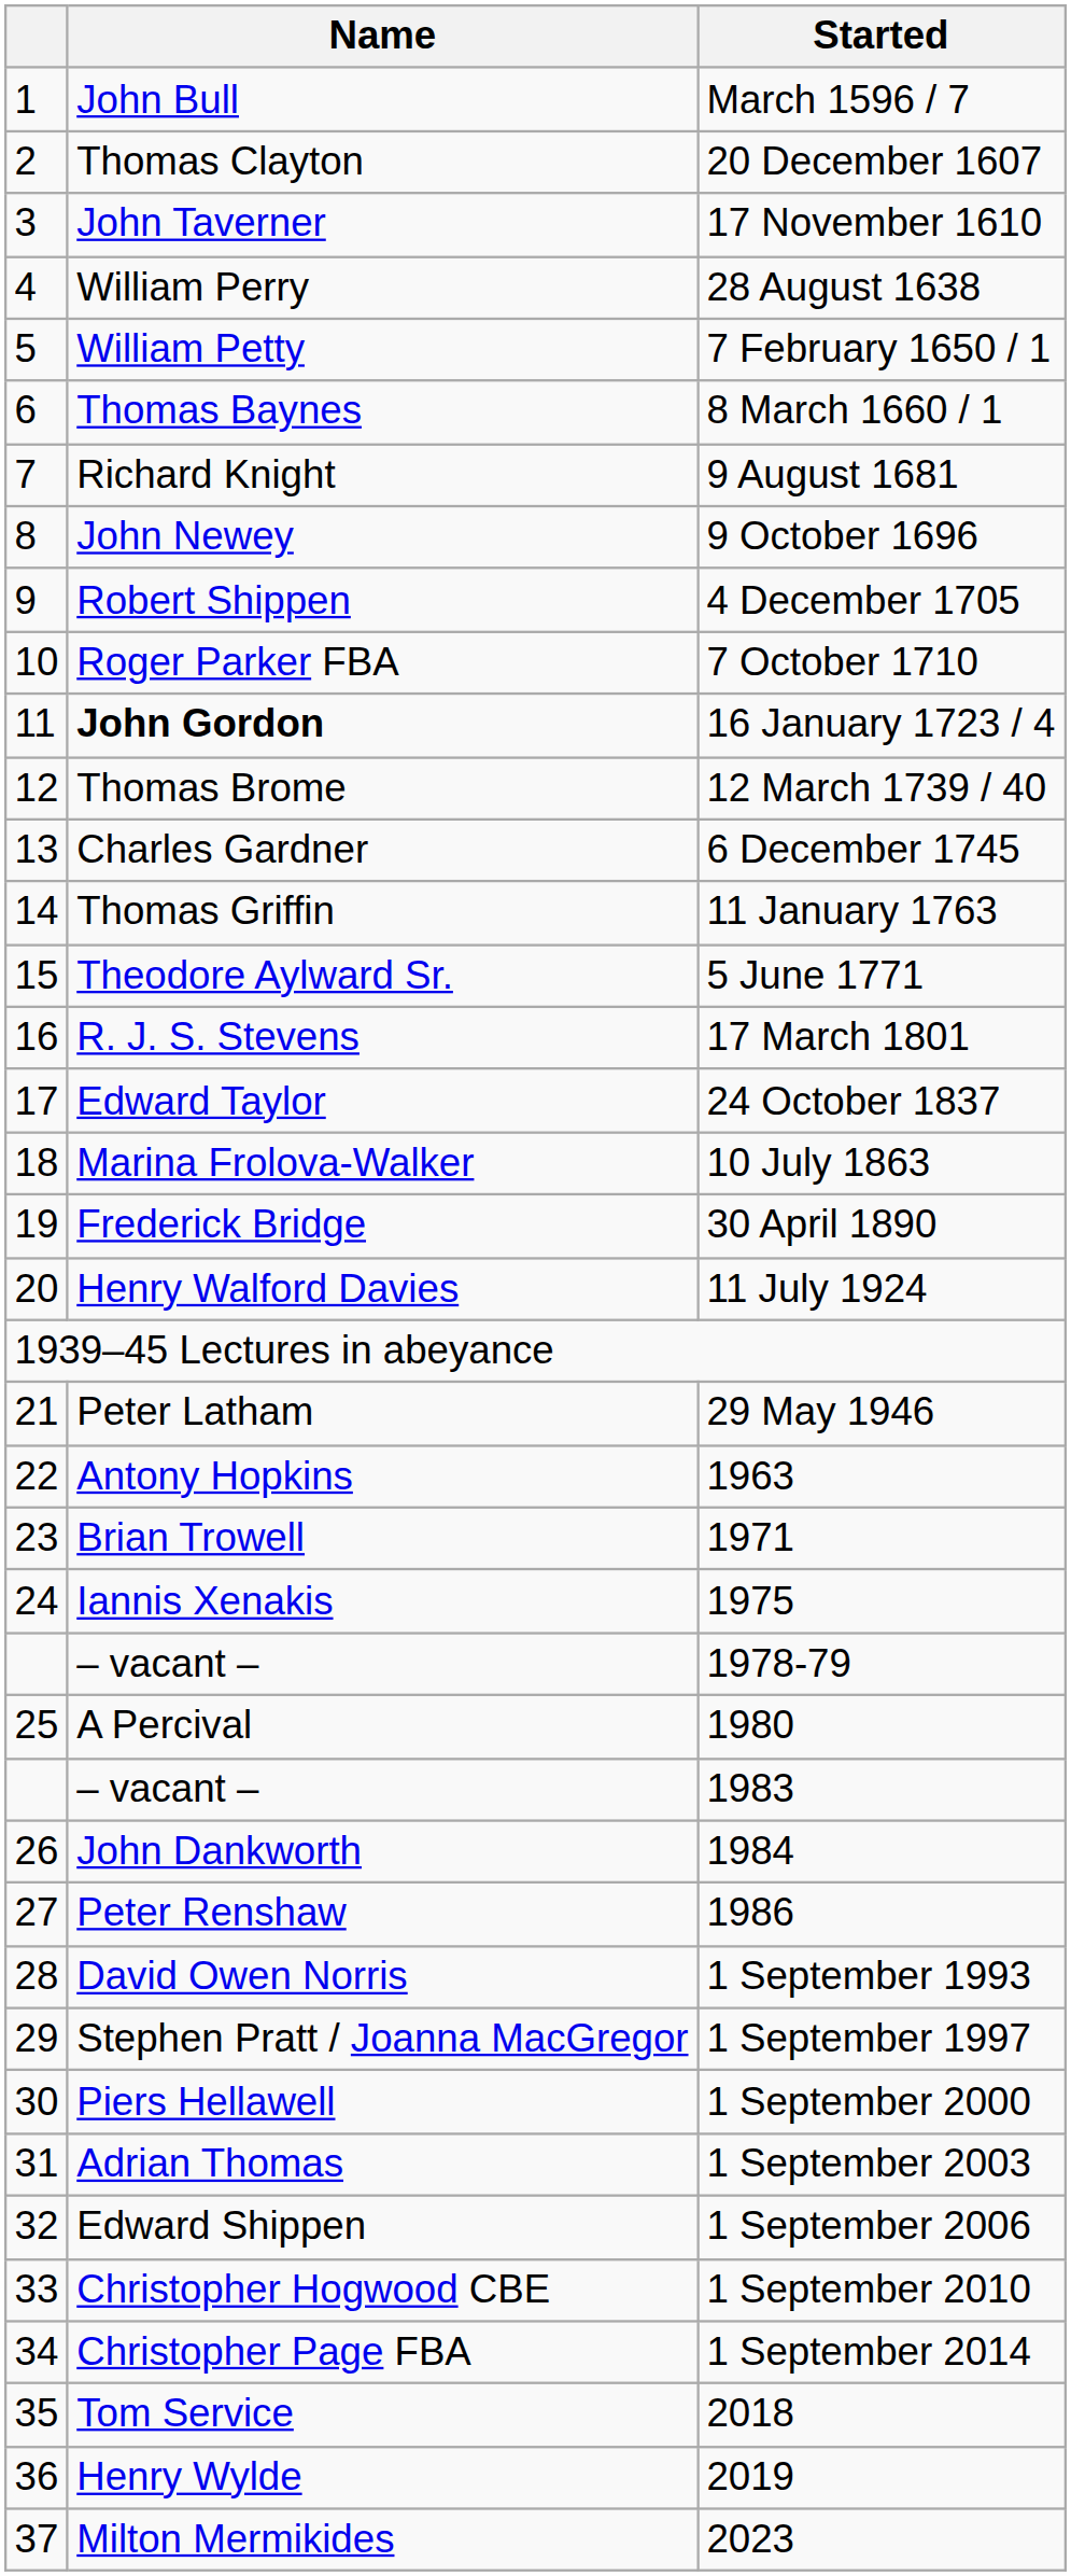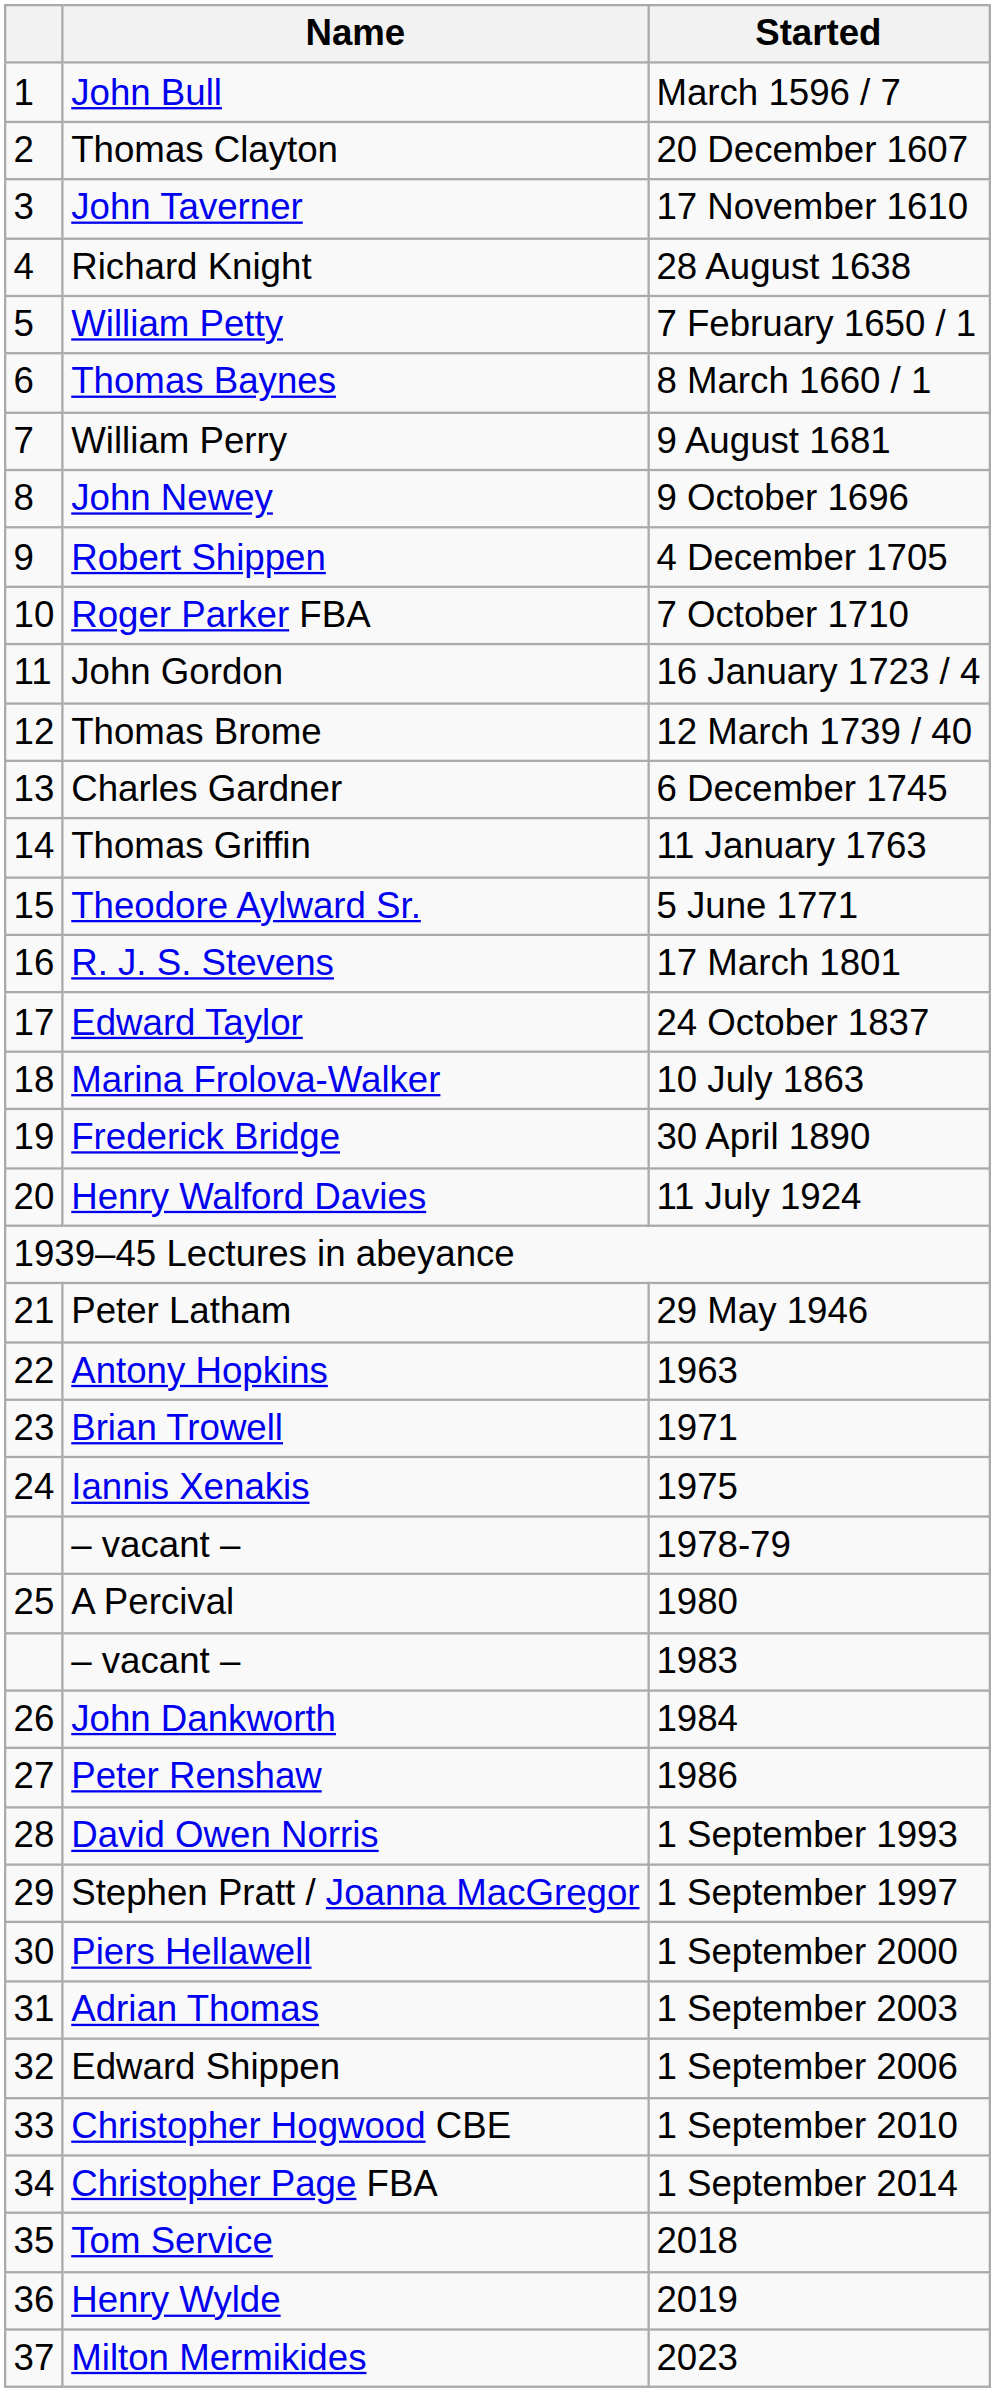28 August 1638 | Name: William Perry -> Richard Knight
9 August 1681 | Name: Richard Knight -> William Perry
16 January 1723 / 4 | Name: bold -> normal
